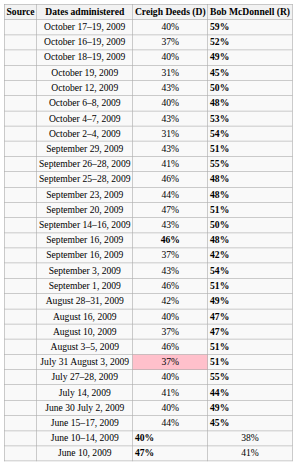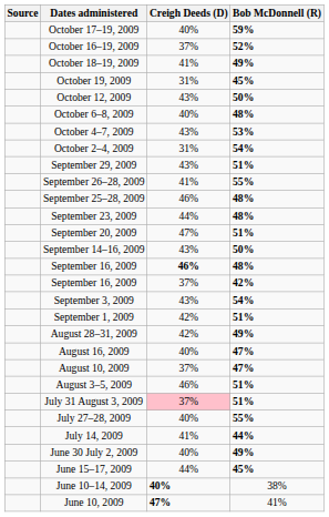October 18–19, 2009 | Creigh Deeds (D): 40% -> 41%
September 1, 2009 | Creigh Deeds (D): 46% -> 42%
